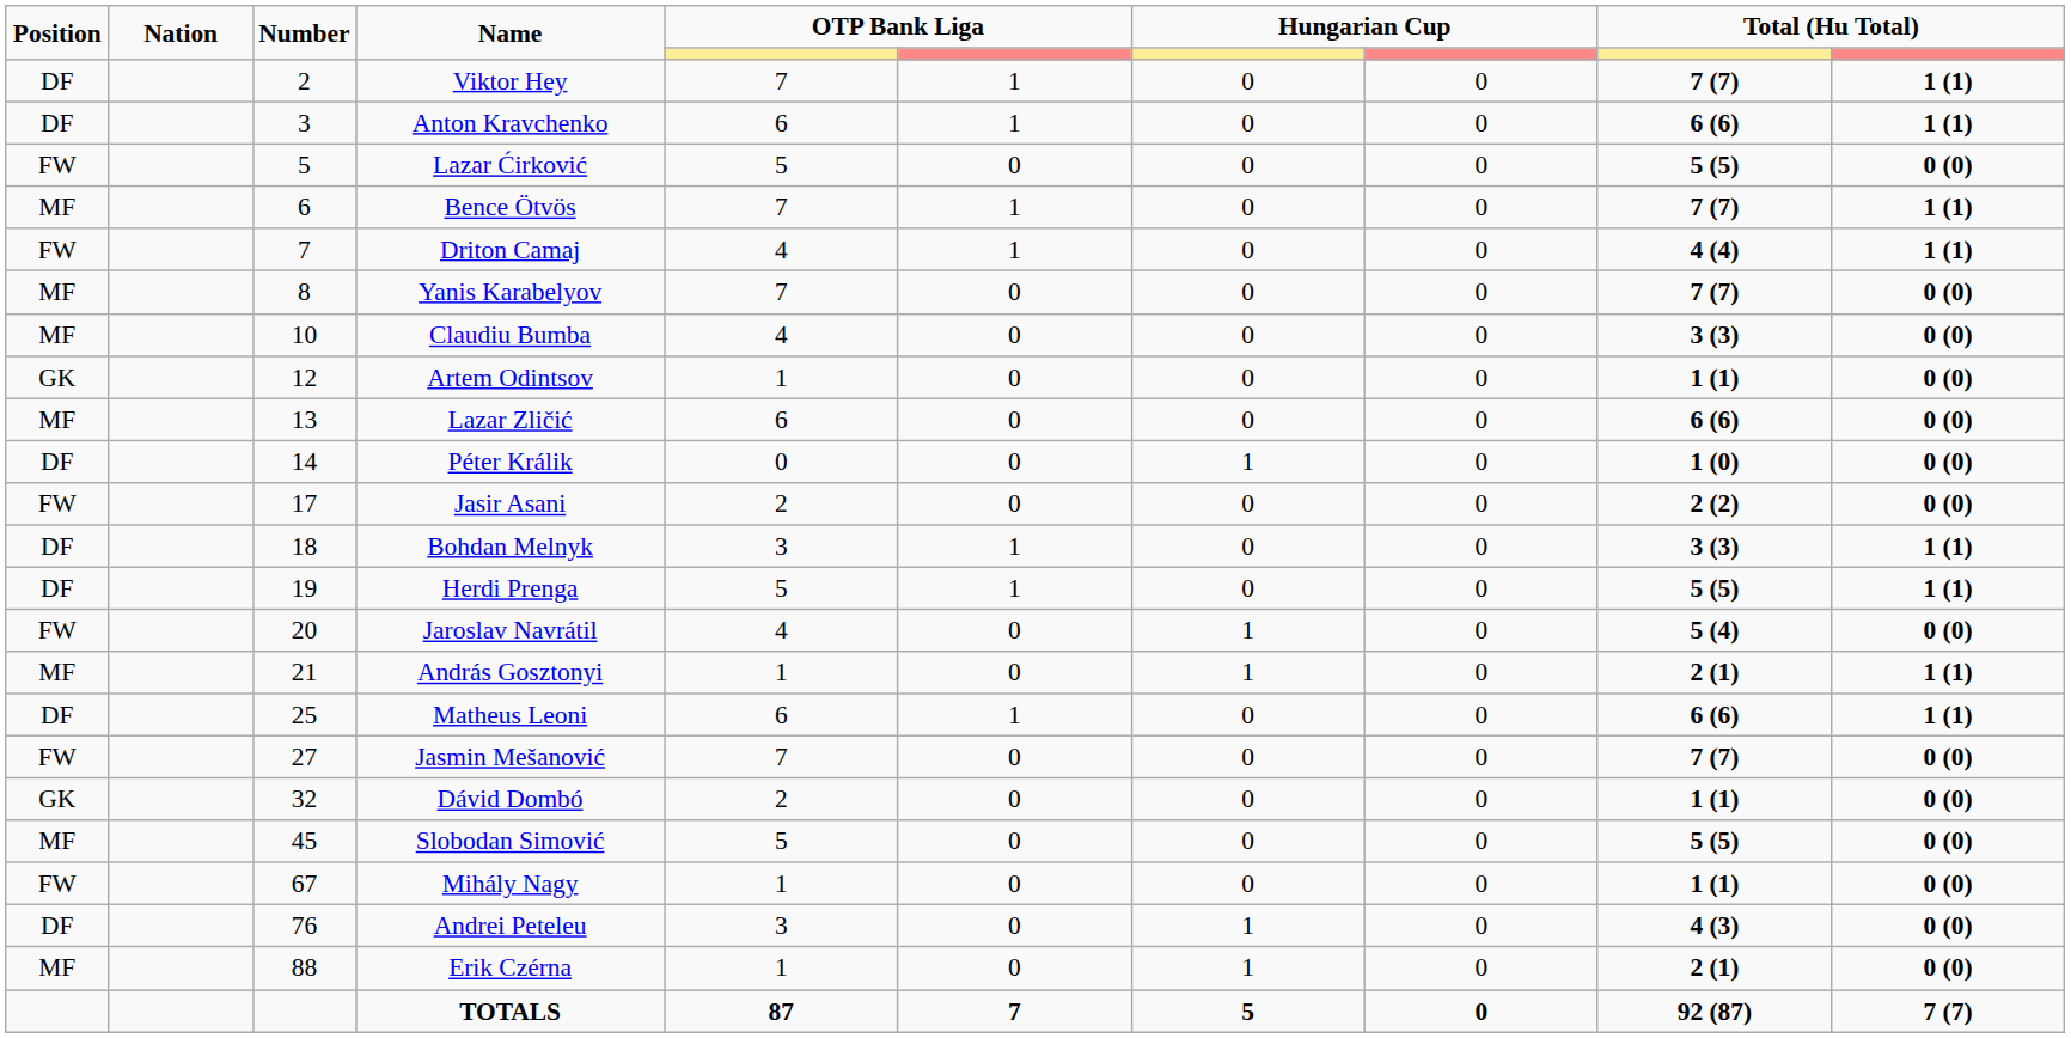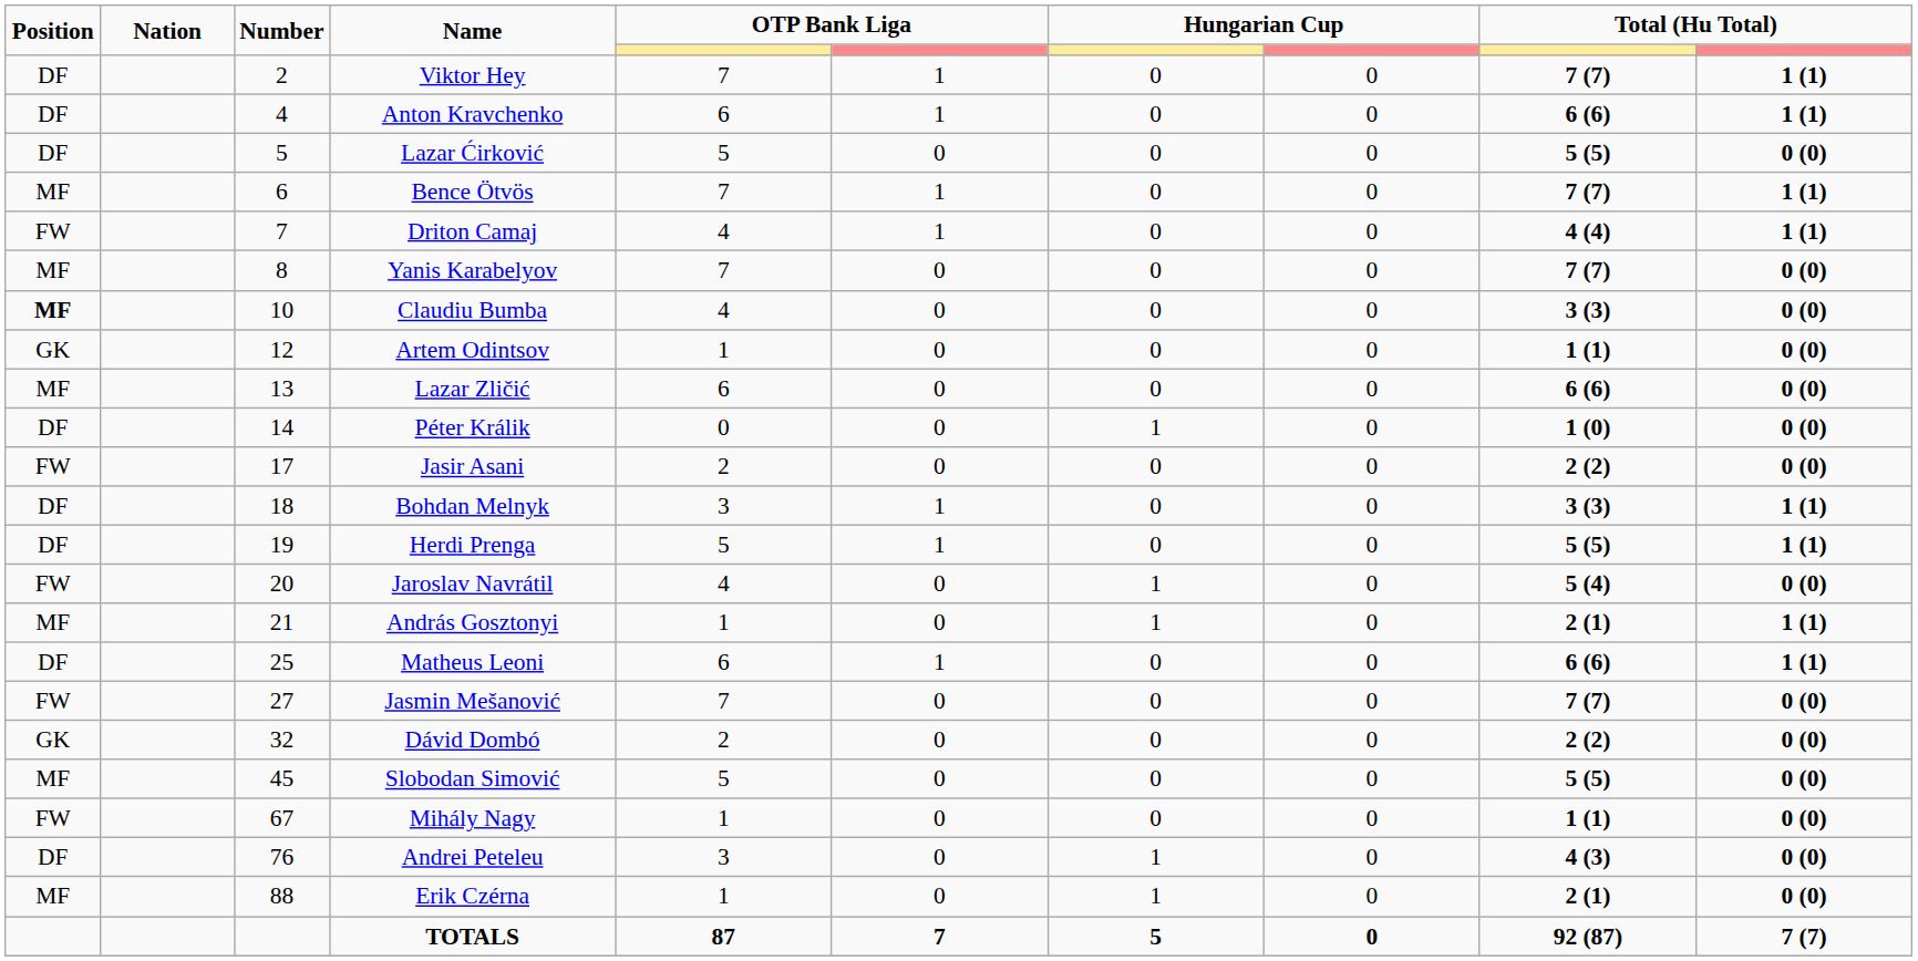Anton Kravchenko | Number: 3 -> 4
Lazar Ćirković | Position: FW -> DF
Claudiu Bumba | Position: normal -> bold
Dávid Dombó | column 9: 1 (1) -> 2 (2)
